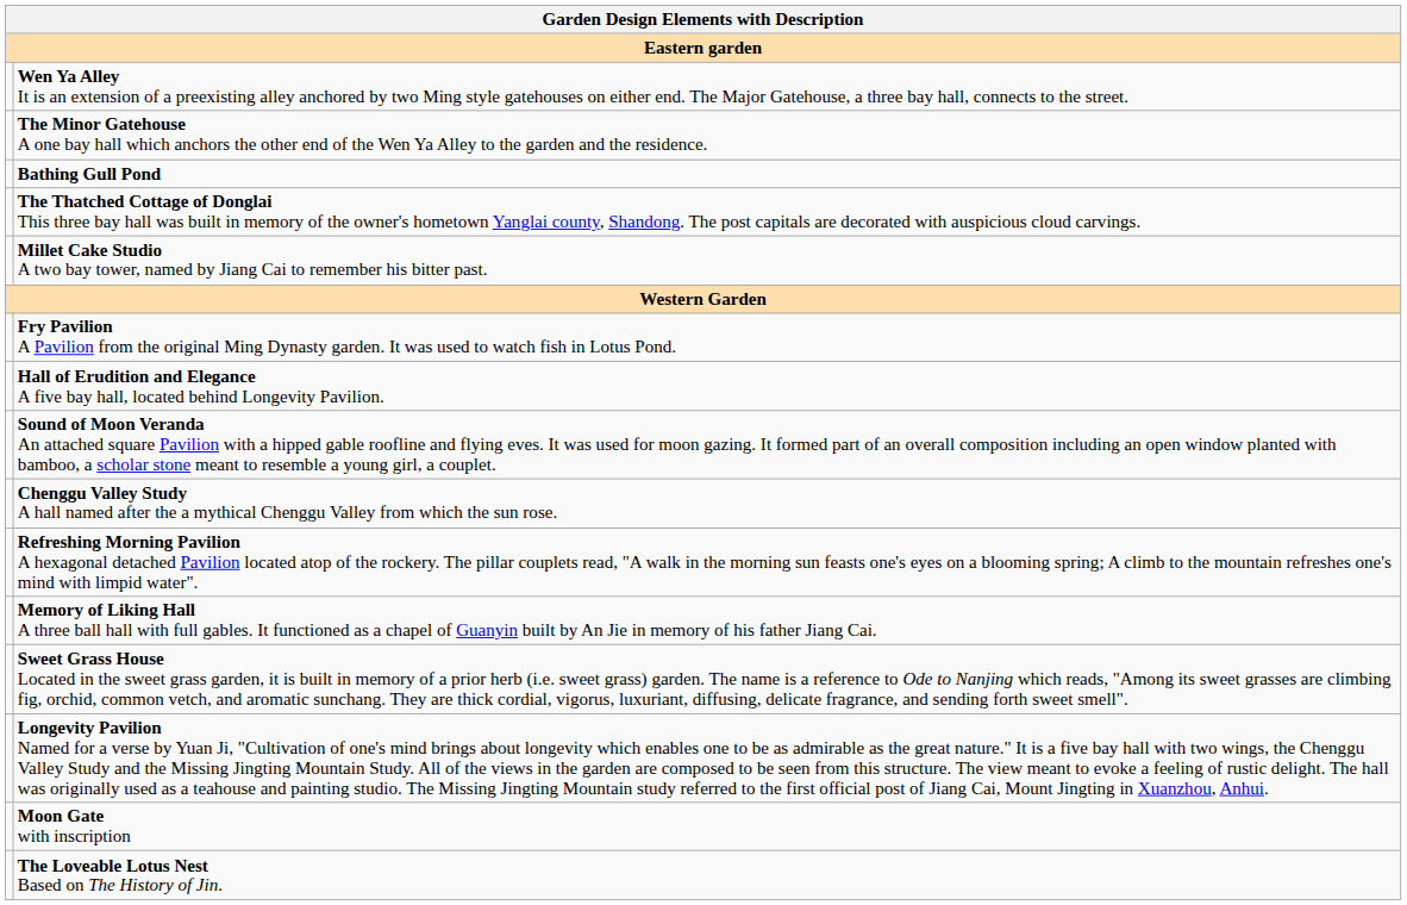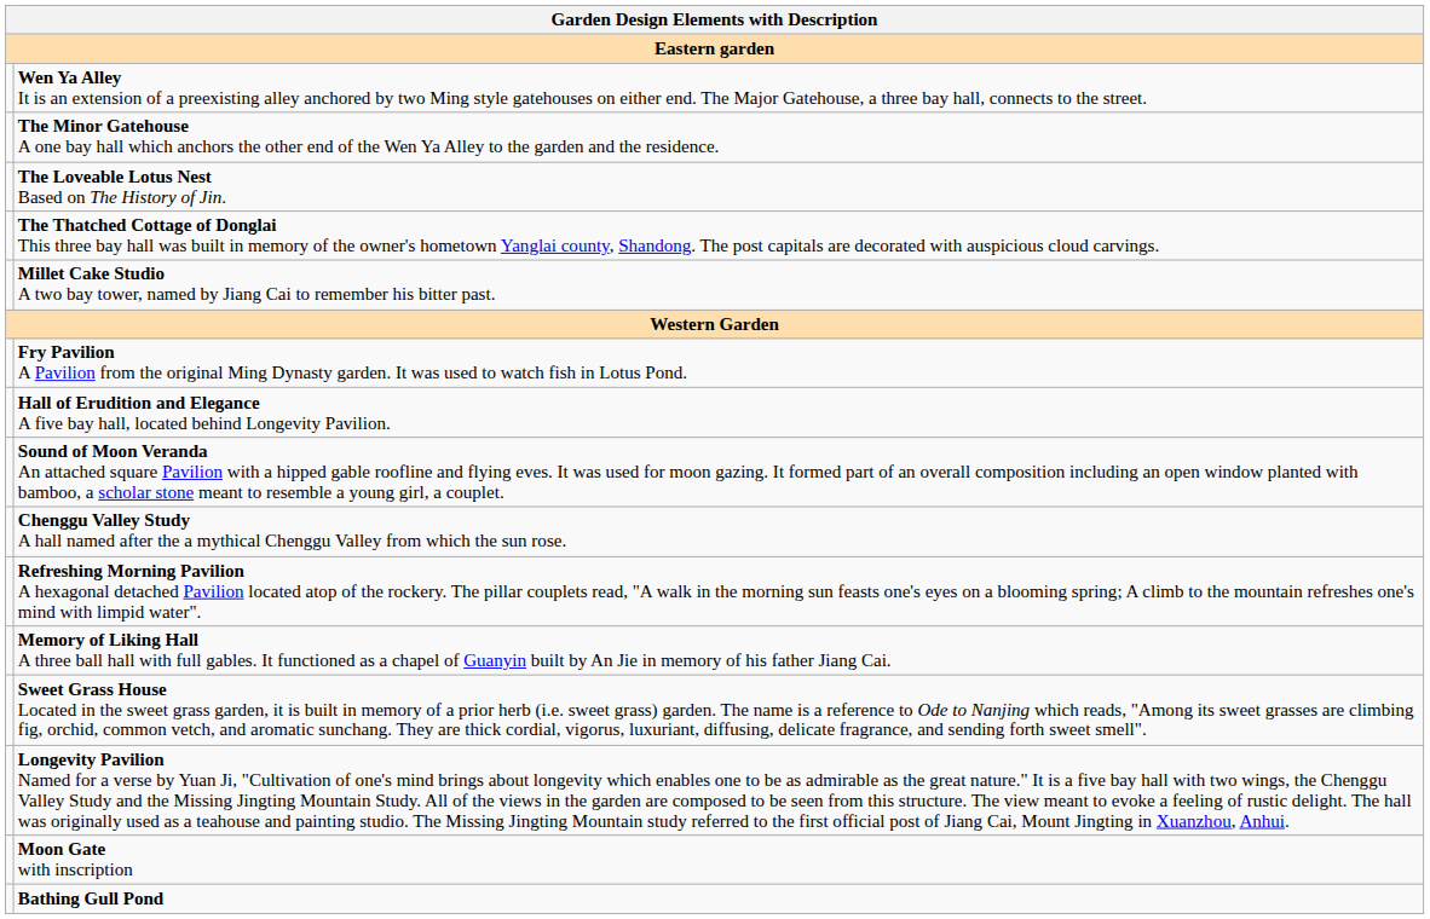rows swapped: The Loveable Lotus Nest Based on The History of Jin. <-> Bathing Gull Pond
